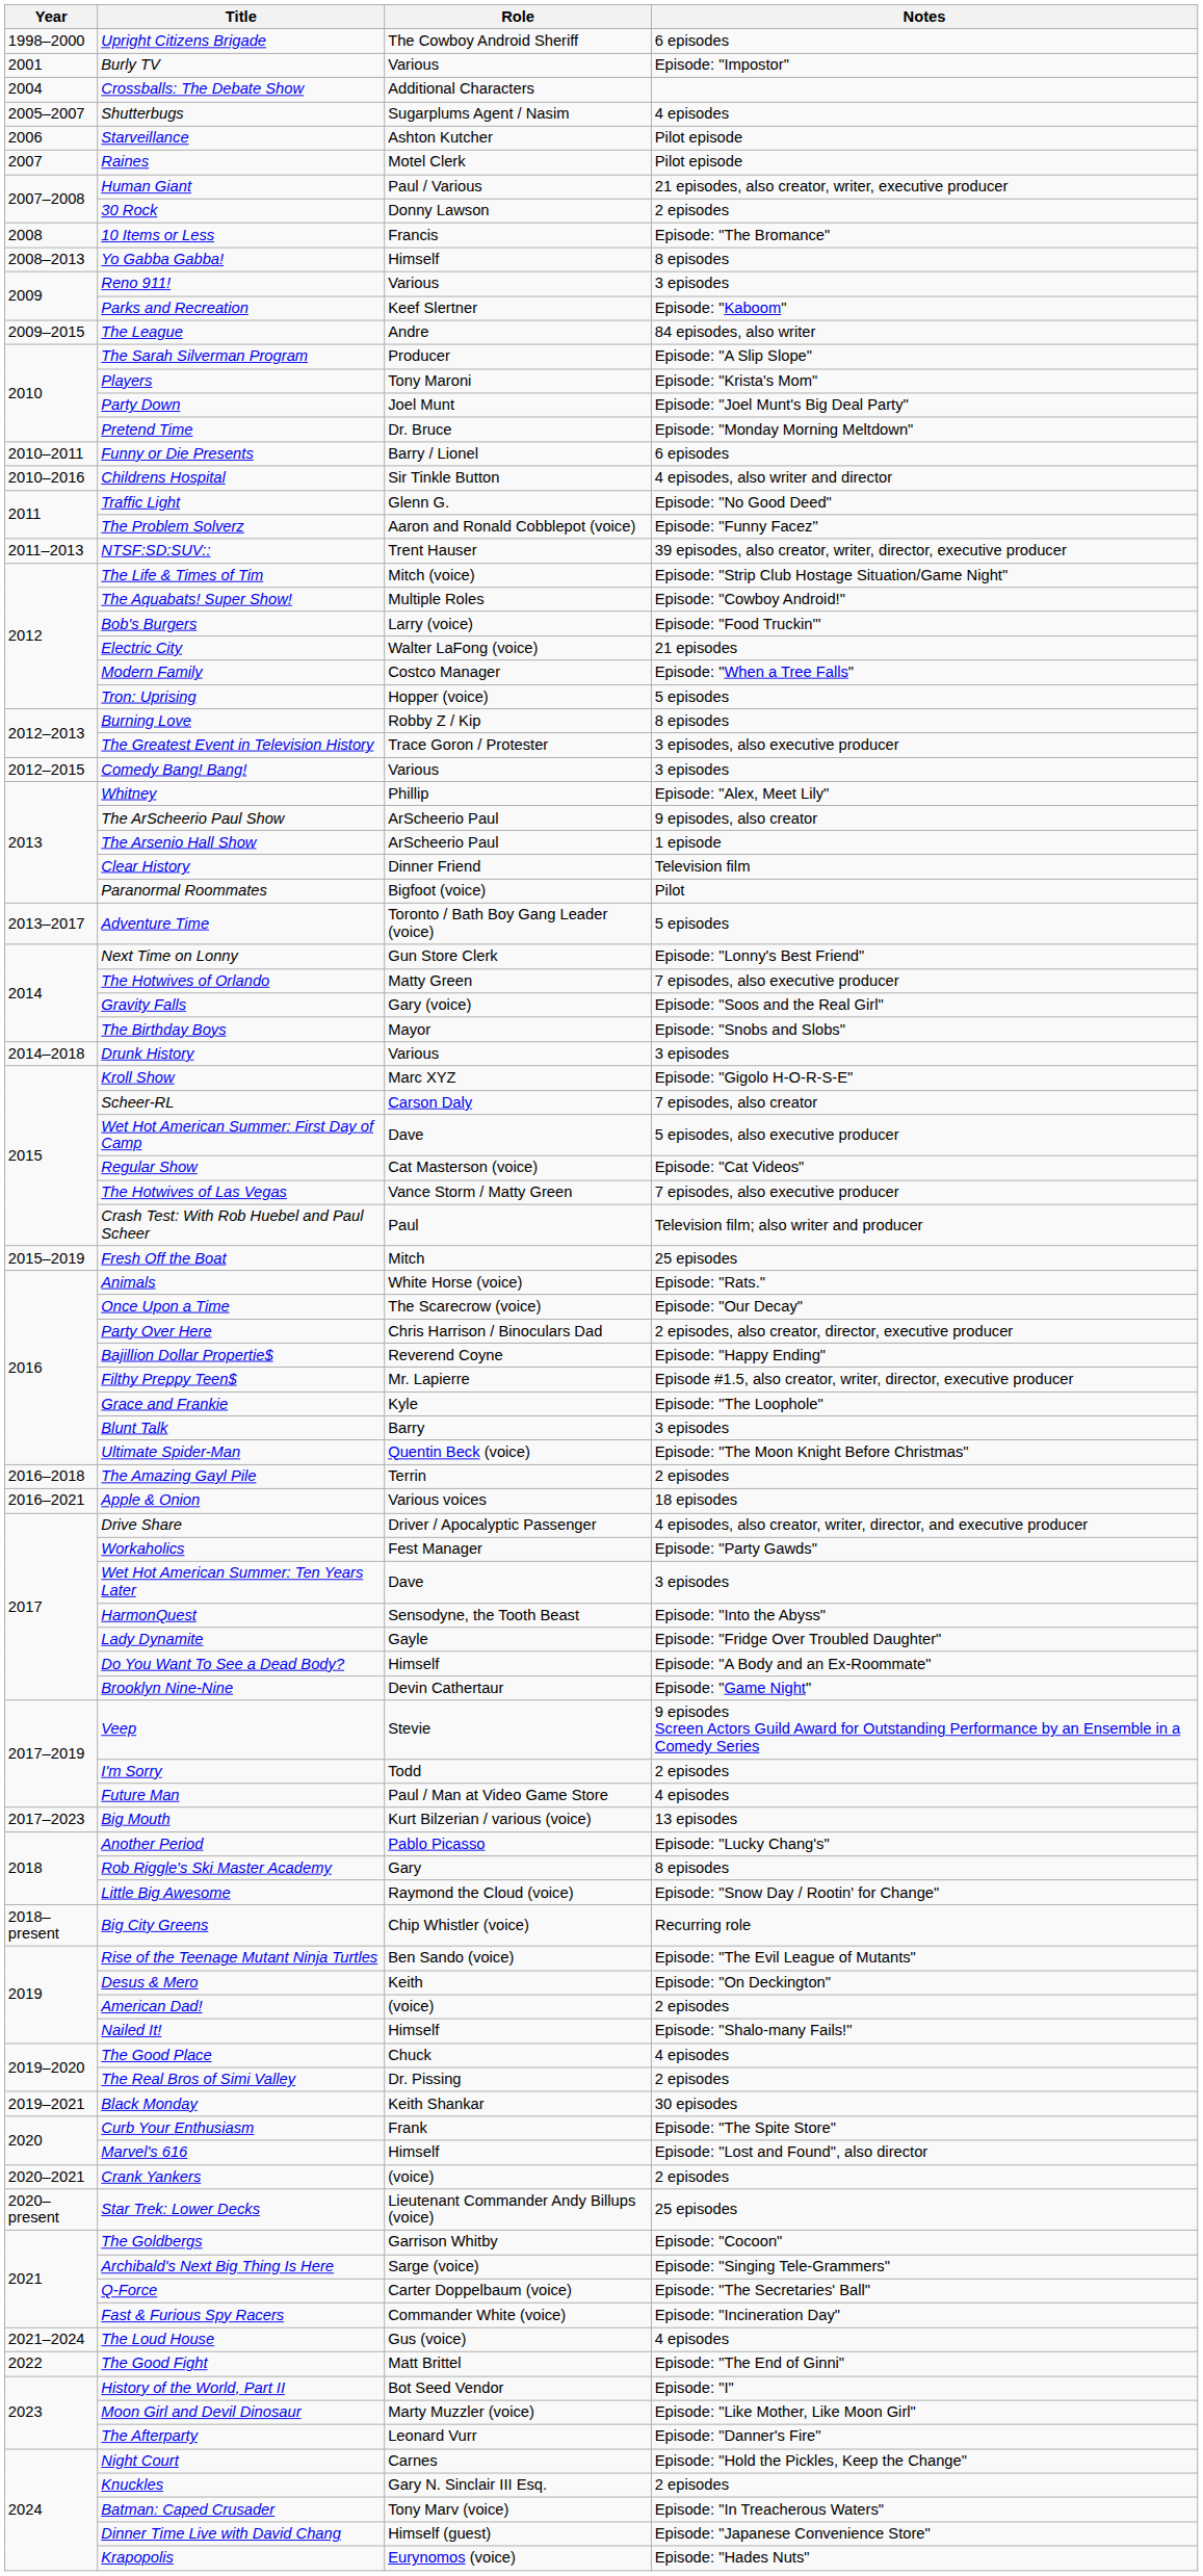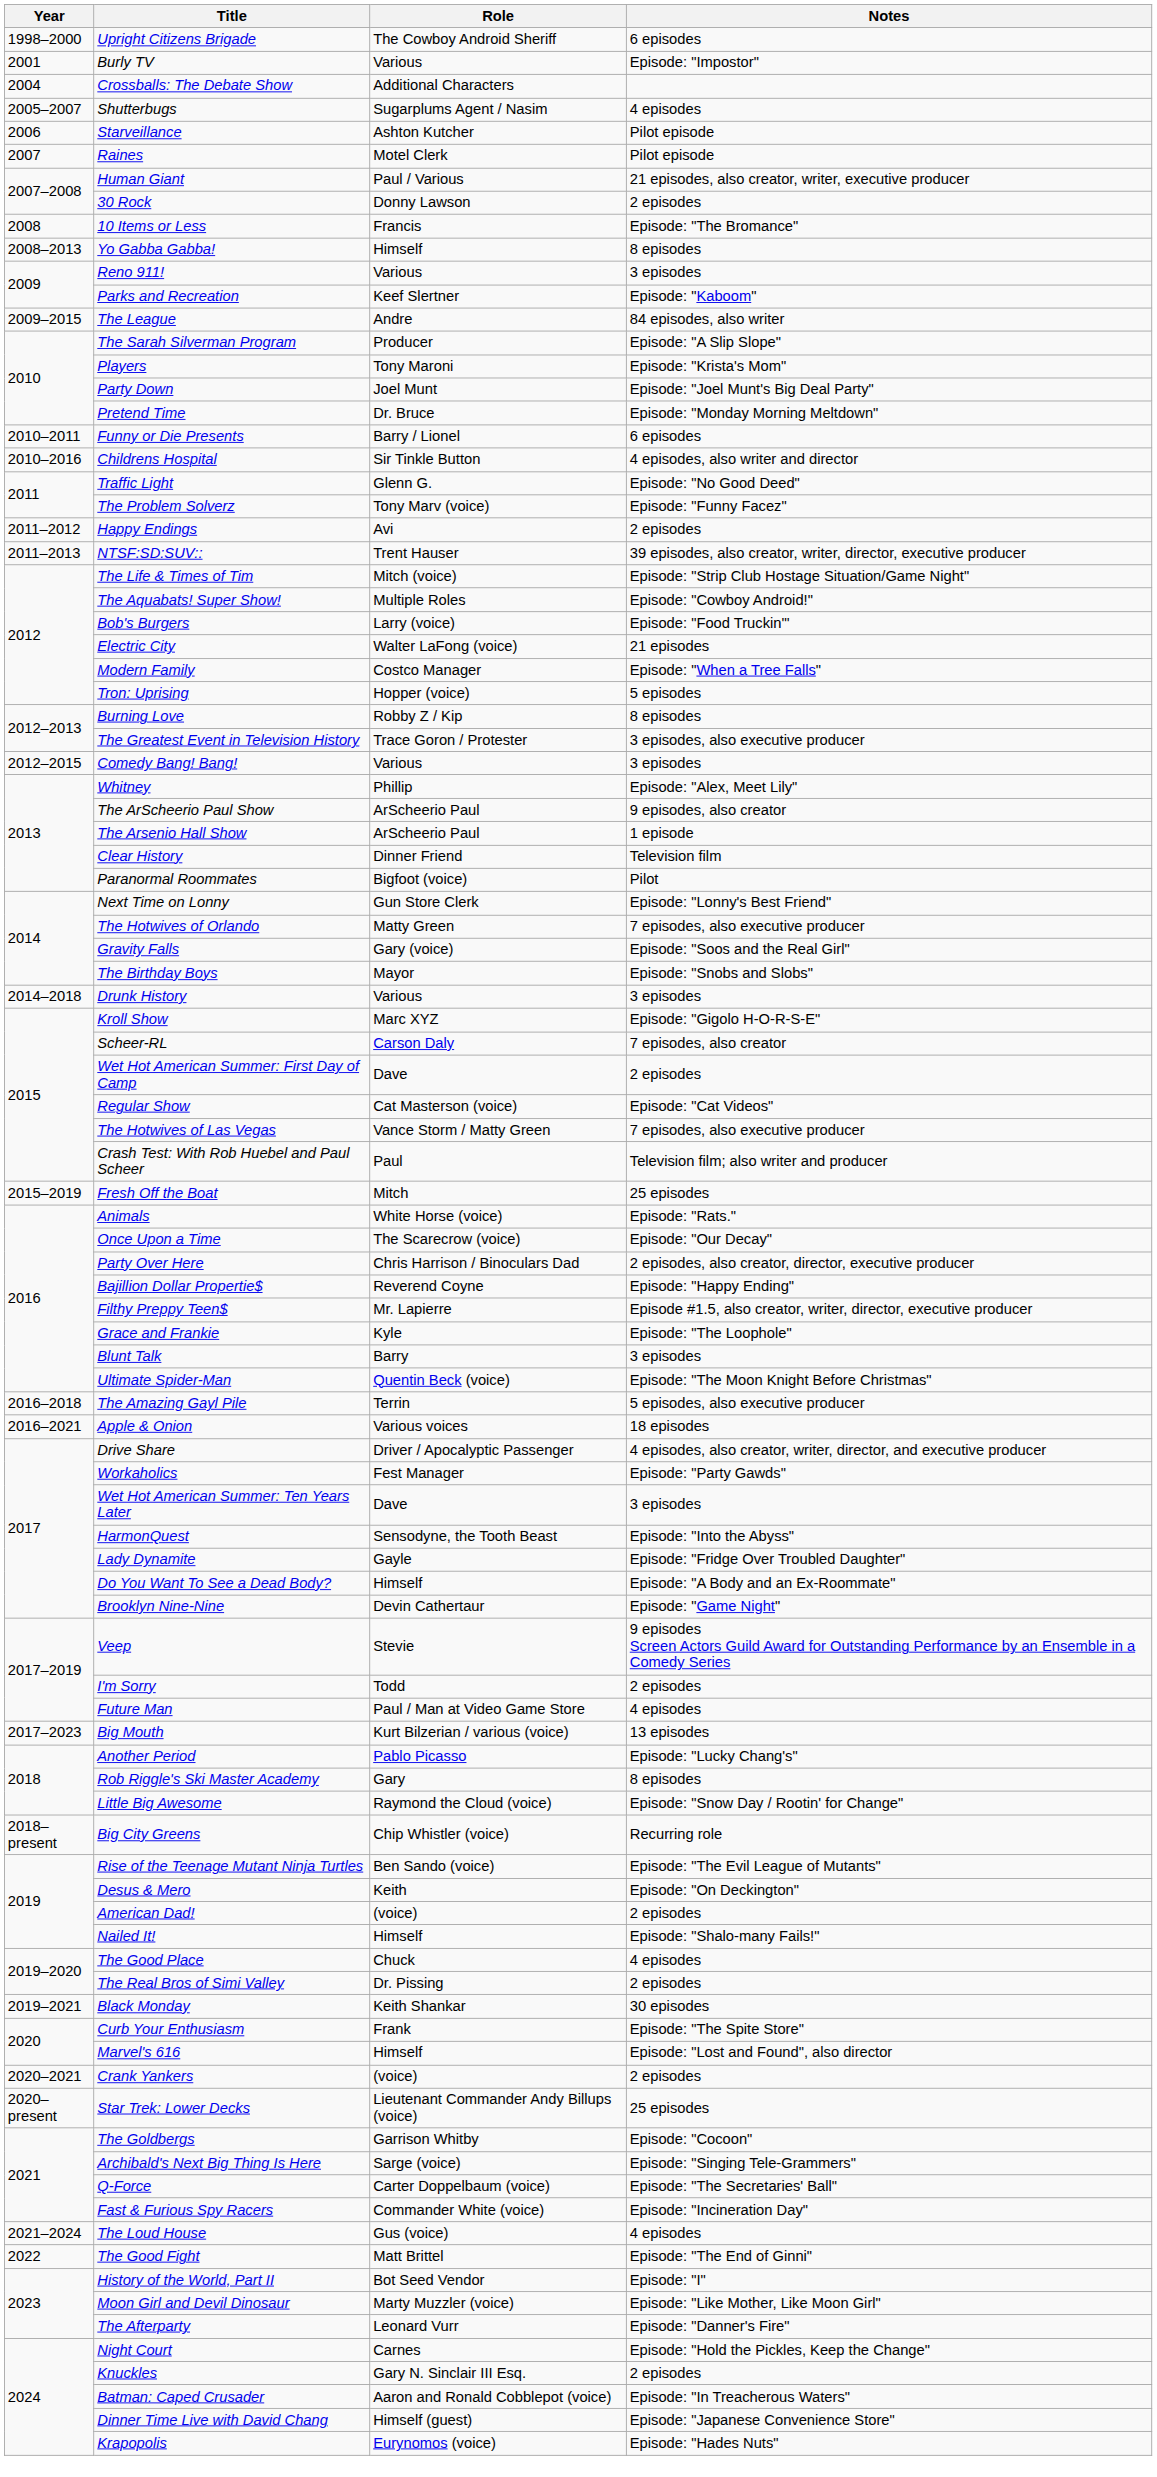The Problem Solverz | Role: Aaron and Ronald Cobblepot (voice) -> Tony Marv (voice)
+ row: 2011–2012 | Happy Endings | Avi | 2 episodes
- row: 2013–2017 | Adventure Time | Toronto / Bath Boy Gang Leader (voice) | 5 episodes
Wet Hot American Summer: First Day of Camp | Notes: 5 episodes, also executive producer -> 2 episodes
The Amazing Gayl Pile | Notes: 2 episodes -> 5 episodes, also executive producer
Batman: Caped Crusader | Role: Tony Marv (voice) -> Aaron and Ronald Cobblepot (voice)
